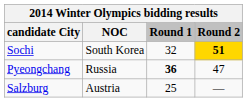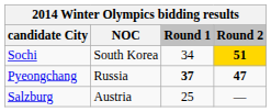Sochi | Round 1: 32 -> 34
Pyeongchang | Round 1: 36 -> 37
Pyeongchang | Round 2: normal -> bold
